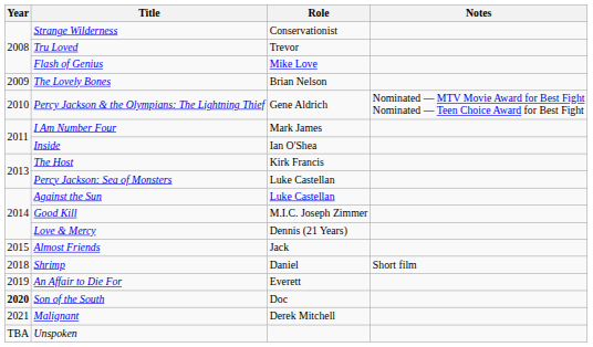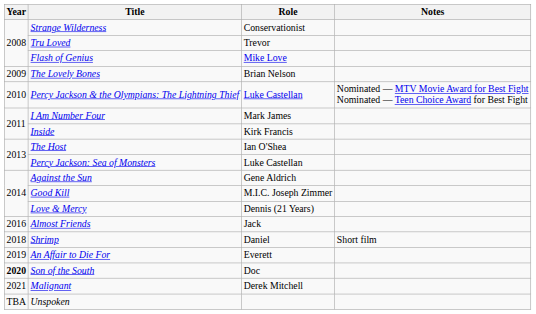Percy Jackson & the Olympians: The Lightning Thief | Role: Gene Aldrich -> Luke Castellan
Inside | Role: Ian O'Shea -> Kirk Francis
The Host | Role: Kirk Francis -> Ian O'Shea
Against the Sun | Role: Luke Castellan -> Gene Aldrich
Almost Friends | Year: 2015 -> 2016
